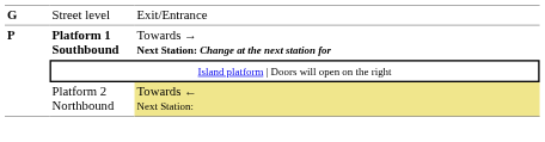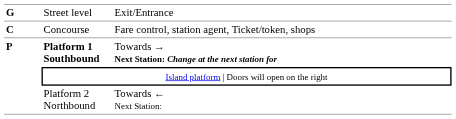+ row: C | Concourse | Fare control, station agent, Ticket/token, shops
Platform 2 Northbound | column 3: khaki background -> no background
